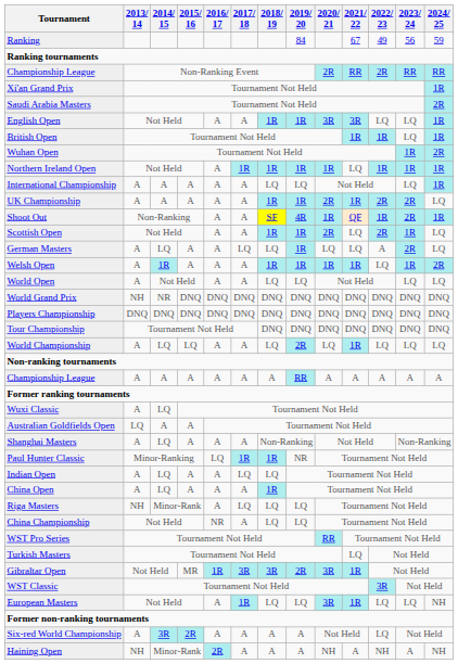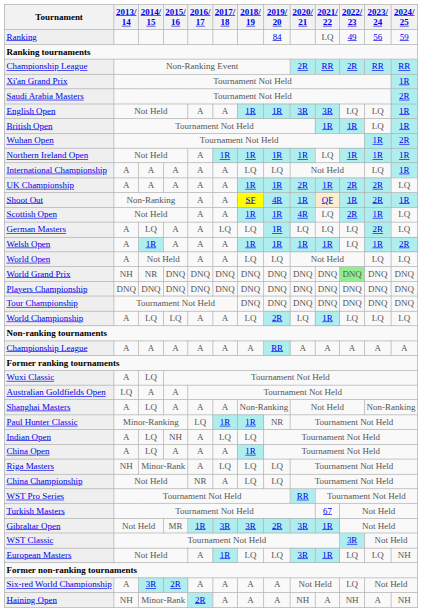Ranking | 2021/ 22: 67 -> LQ
Scottish Open | 2020/ 21: 2R -> 4R
German Masters | 2022/ 23: A -> LQ
World Grand Prix | 2022/ 23: no background -> lightgreen background
Indian Open | 2015/ 16: A -> NH
Turkish Masters | 2021/ 22: LQ -> 67
